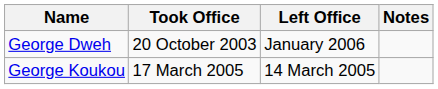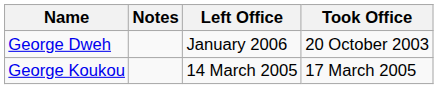columns swapped: Took Office <-> Notes
